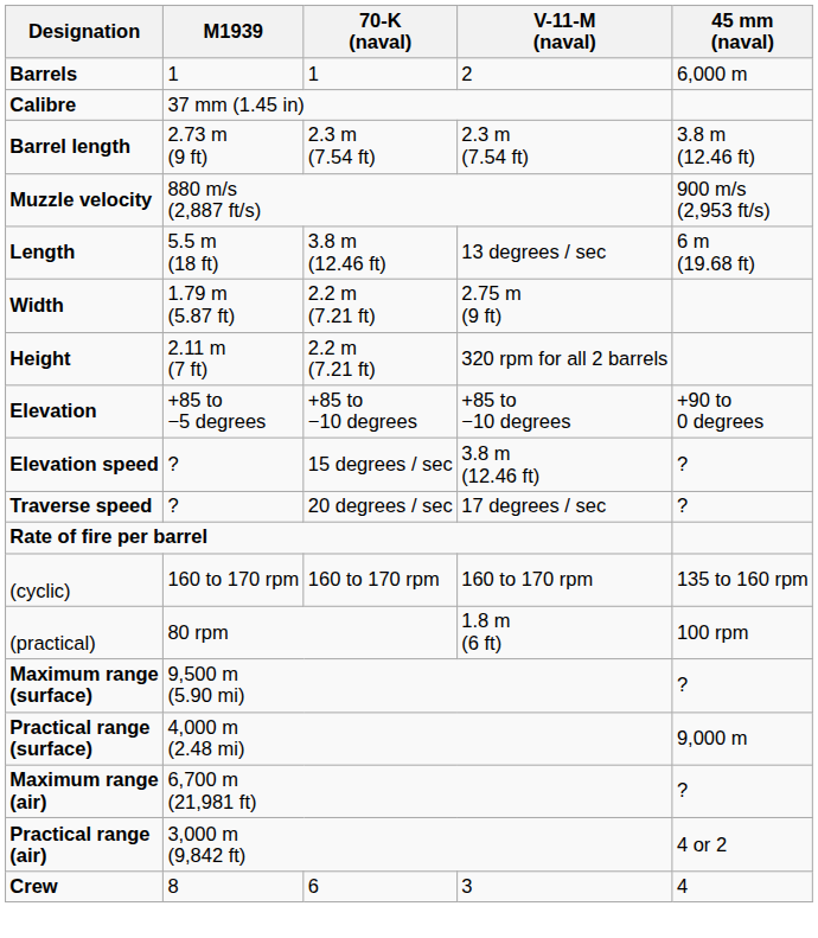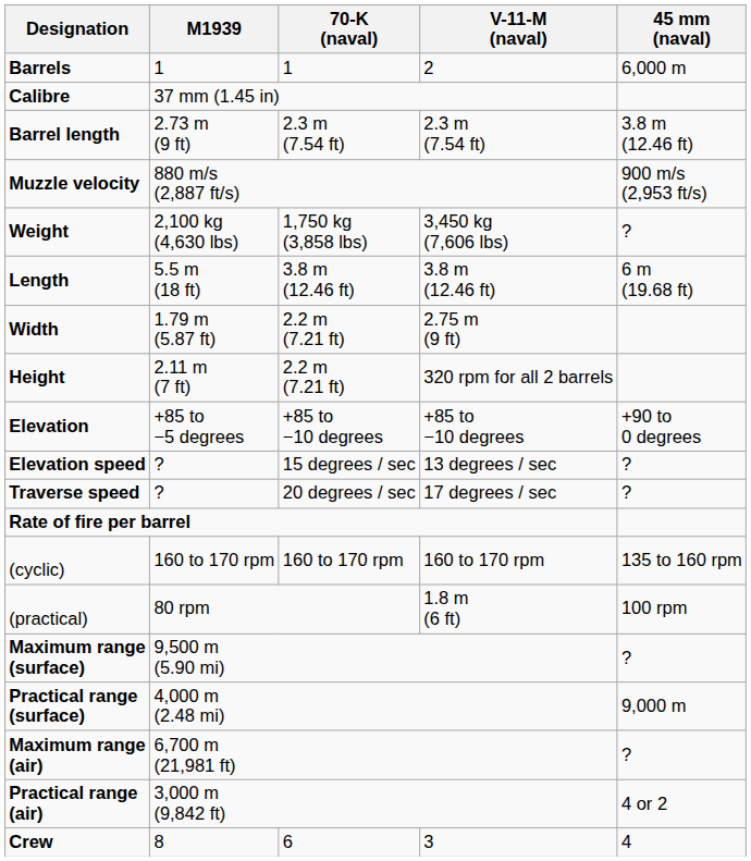+ row: Weight | 2,100 kg (4,630 lbs) | 1,750 kg (3,858 lbs) | 3,450 kg (7,606 lbs) | ?
Length | V-11-M (naval): 13 degrees / sec -> 3.8 m (12.46 ft)
Elevation speed | V-11-M (naval): 3.8 m (12.46 ft) -> 13 degrees / sec
